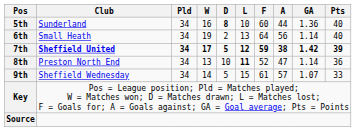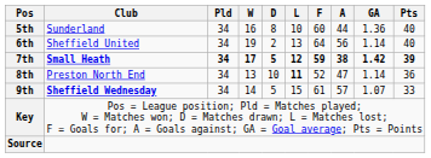5th | D: bold -> normal
6th | Club: Small Heath -> Sheffield United
7th | Club: Sheffield United -> Small Heath
9th | Club: normal -> bold
